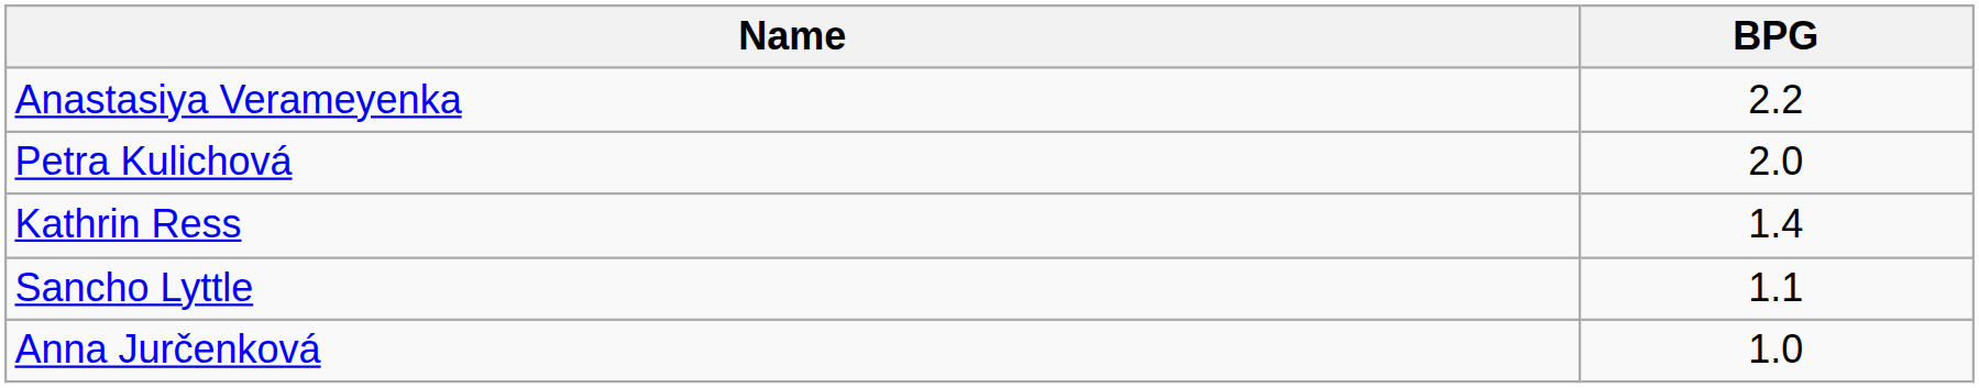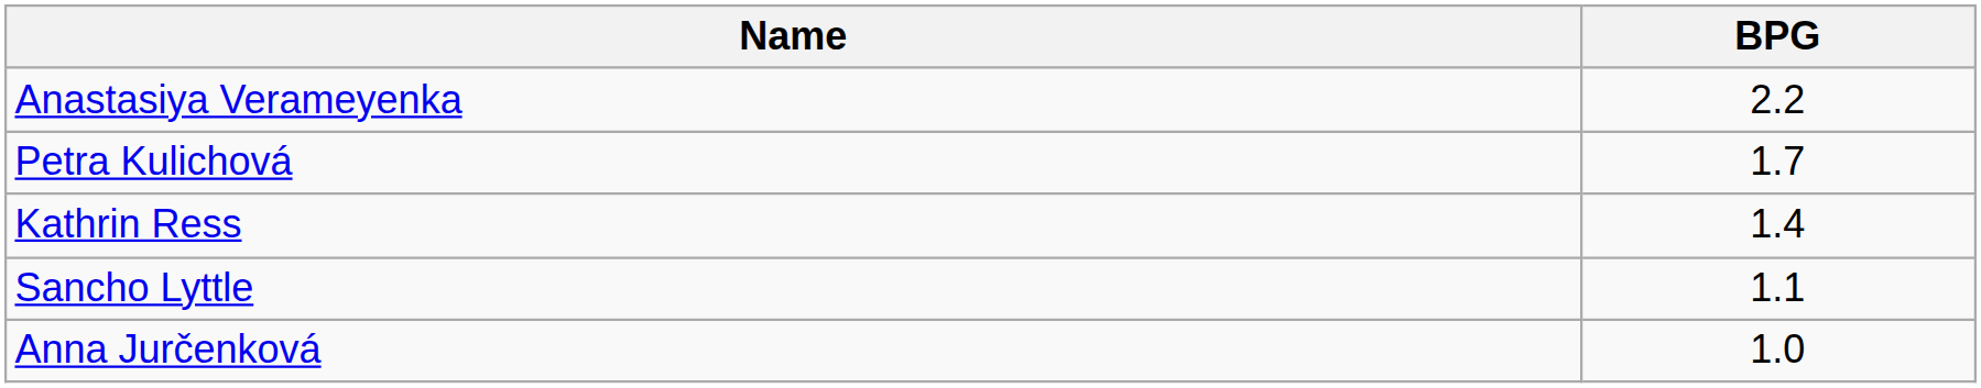Petra Kulichová | BPG: 2.0 -> 1.7
